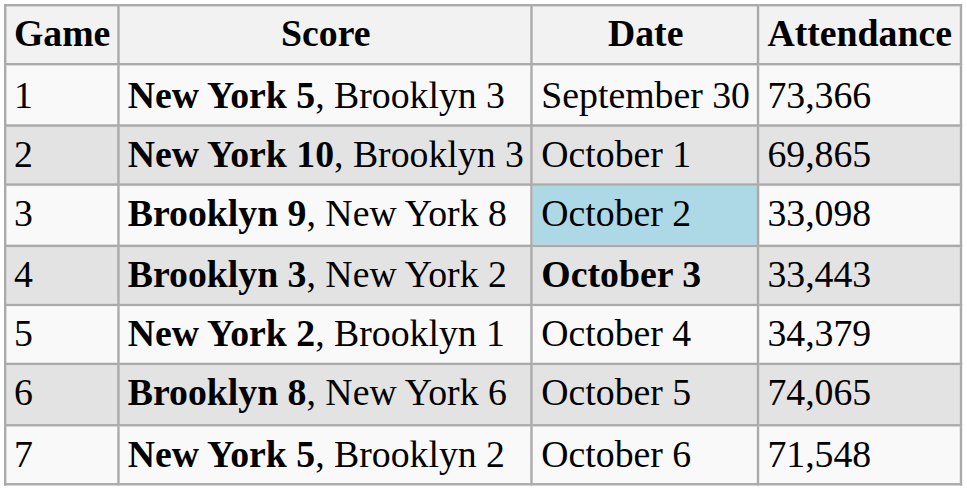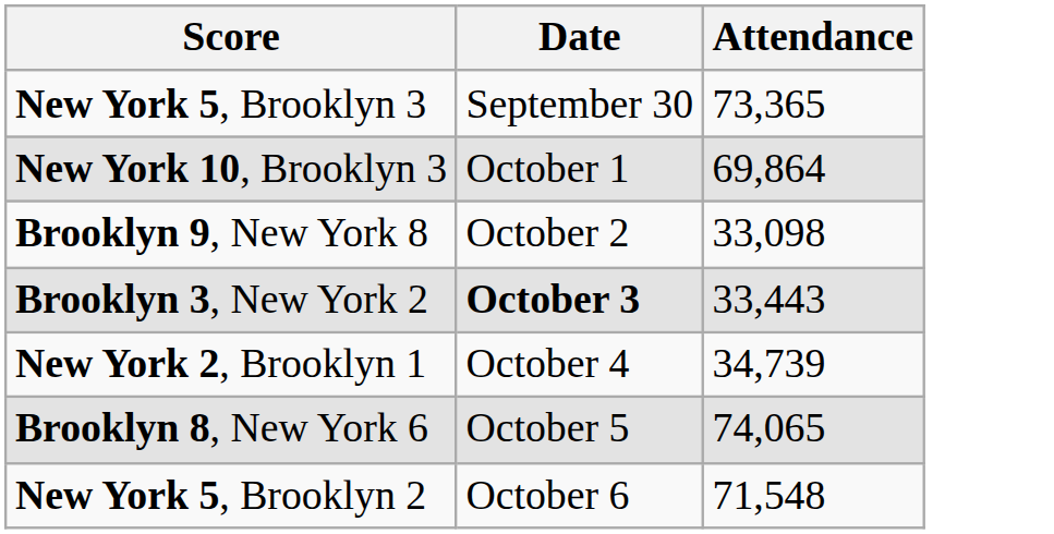- column: Game | 1 | 2 | 3 | 4 | 5 | 6 | 7
New York 5, Brooklyn 3 | Attendance: 73,366 -> 73,365
New York 10, Brooklyn 3 | Attendance: 69,865 -> 69,864
Brooklyn 9, New York 8 | Date: lightblue background -> no background
New York 2, Brooklyn 1 | Attendance: 34,379 -> 34,739
